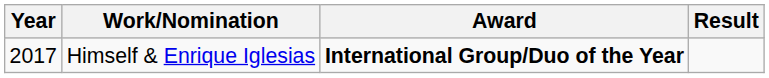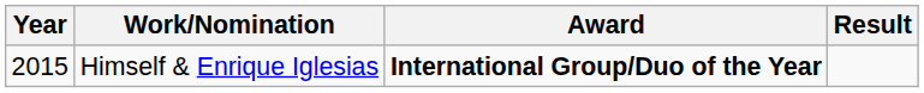Himself & Enrique Iglesias | Year: 2017 -> 2015
